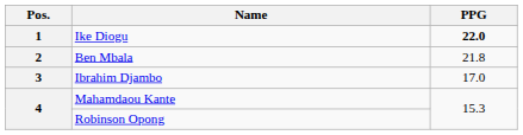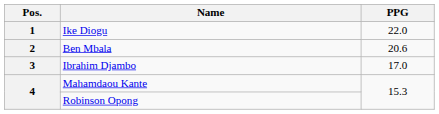Ike Diogu | PPG: bold -> normal
Ben Mbala | PPG: 21.8 -> 20.6
